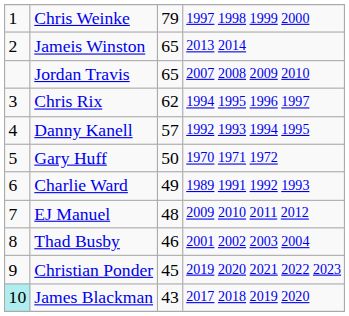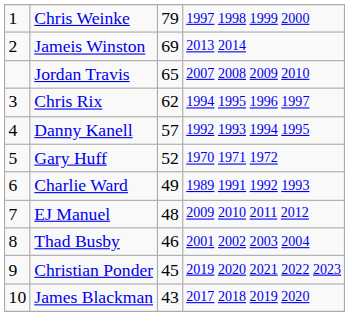Jameis Winston | column 3: 65 -> 69
Gary Huff | column 3: 50 -> 52
James Blackman | column 1: paleturquoise background -> no background
